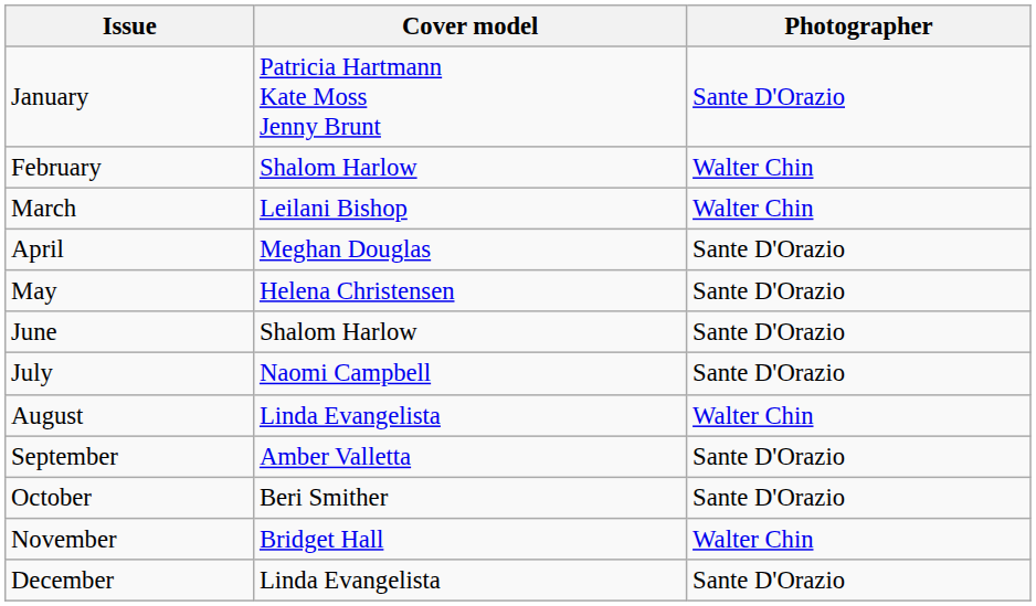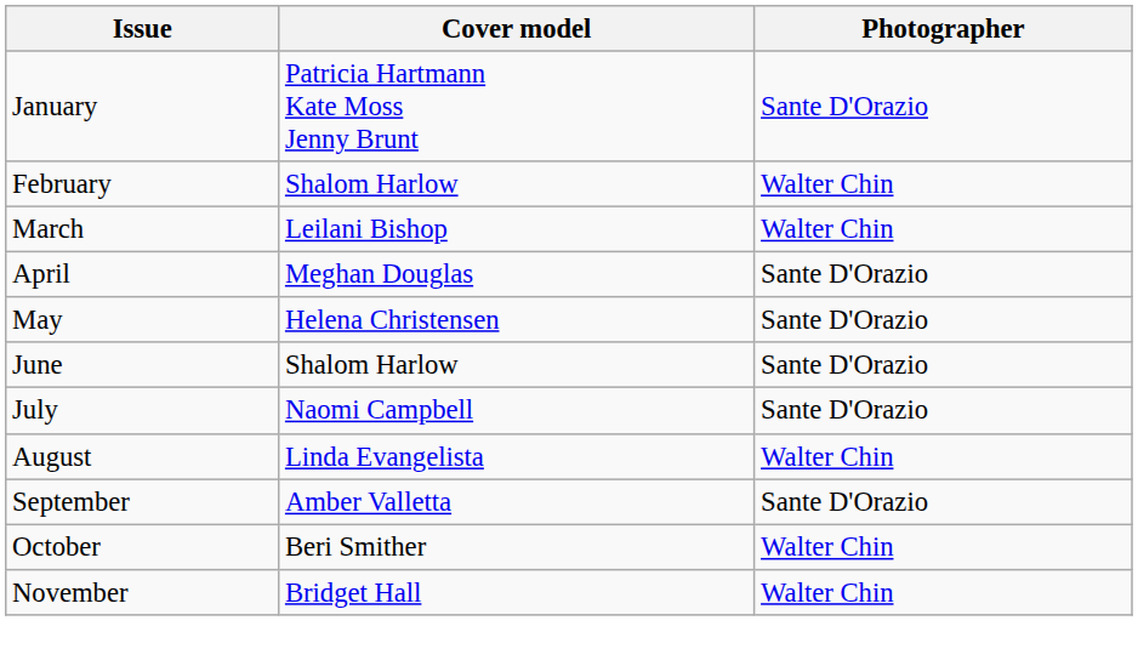October | Photographer: Sante D'Orazio -> Walter Chin
- row: December | Linda Evangelista | Sante D'Orazio
